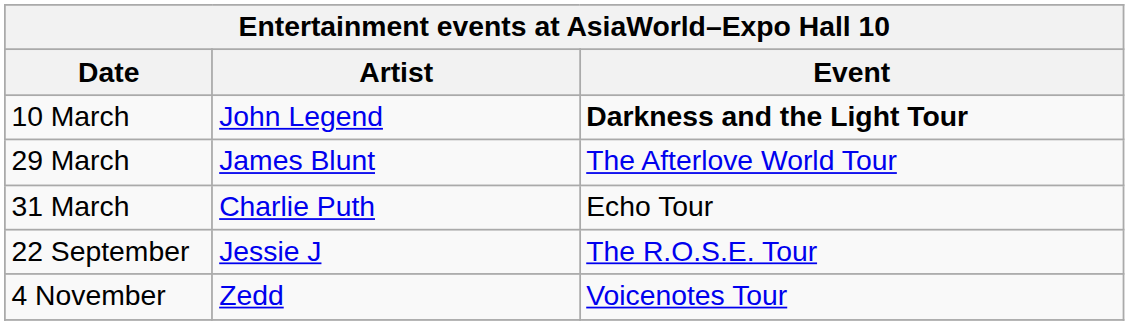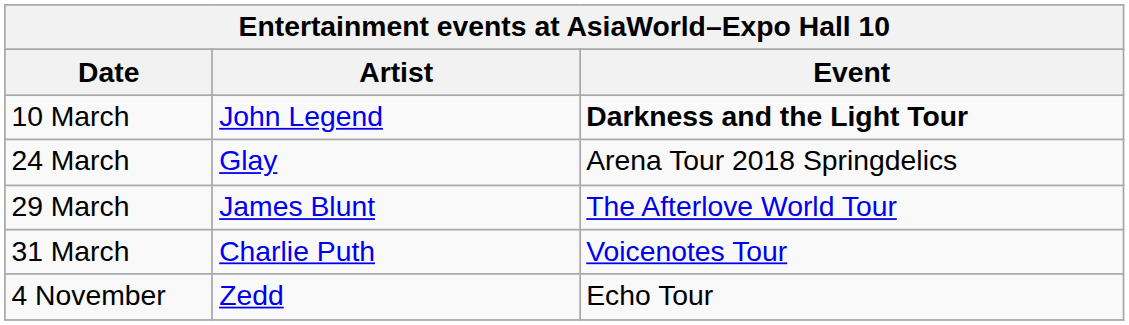+ row: 24 March | Glay | Arena Tour 2018 Springdelics
31 March | Event: Echo Tour -> Voicenotes Tour
- row: 22 September | Jessie J | The R.O.S.E. Tour
4 November | Event: Voicenotes Tour -> Echo Tour
